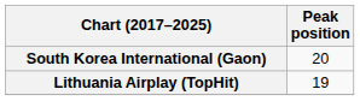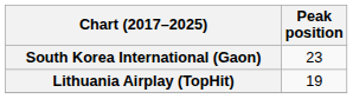South Korea International (Gaon) | Peak position: 20 -> 23
